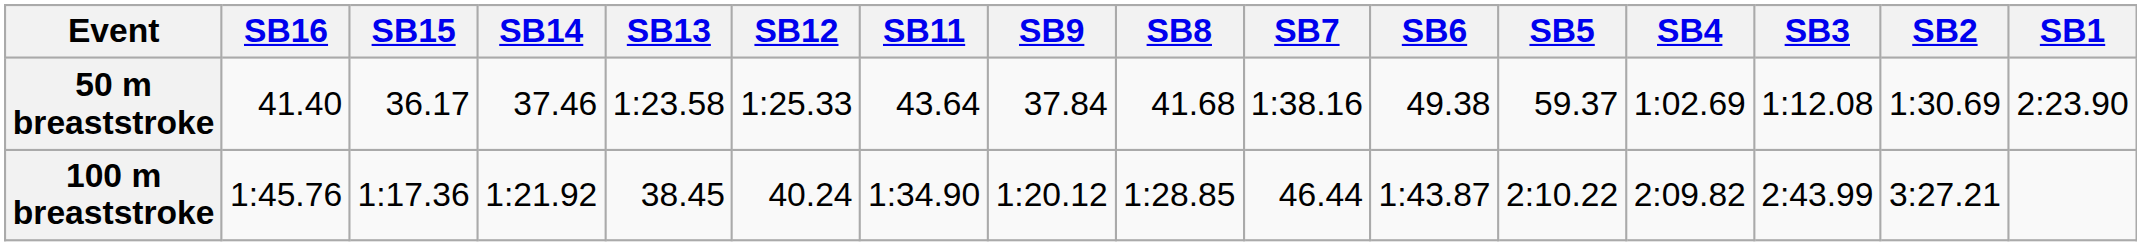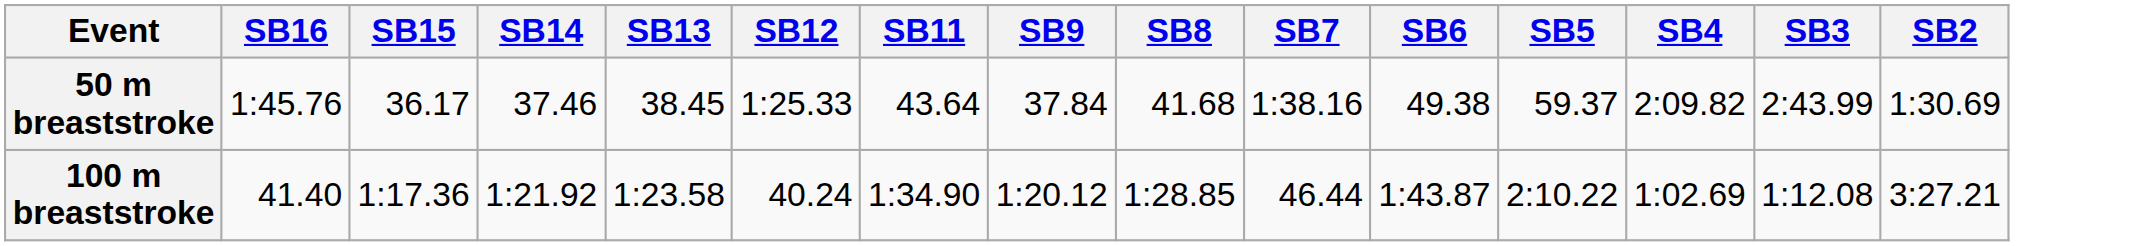- column: SB1 | 2:23.90
50 m breaststroke | SB16: 41.40 -> 1:45.76
50 m breaststroke | SB13: 1:23.58 -> 38.45
50 m breaststroke | SB4: 1:02.69 -> 2:09.82
50 m breaststroke | SB3: 1:12.08 -> 2:43.99
100 m breaststroke | SB16: 1:45.76 -> 41.40
100 m breaststroke | SB13: 38.45 -> 1:23.58
100 m breaststroke | SB4: 2:09.82 -> 1:02.69
100 m breaststroke | SB3: 2:43.99 -> 1:12.08
